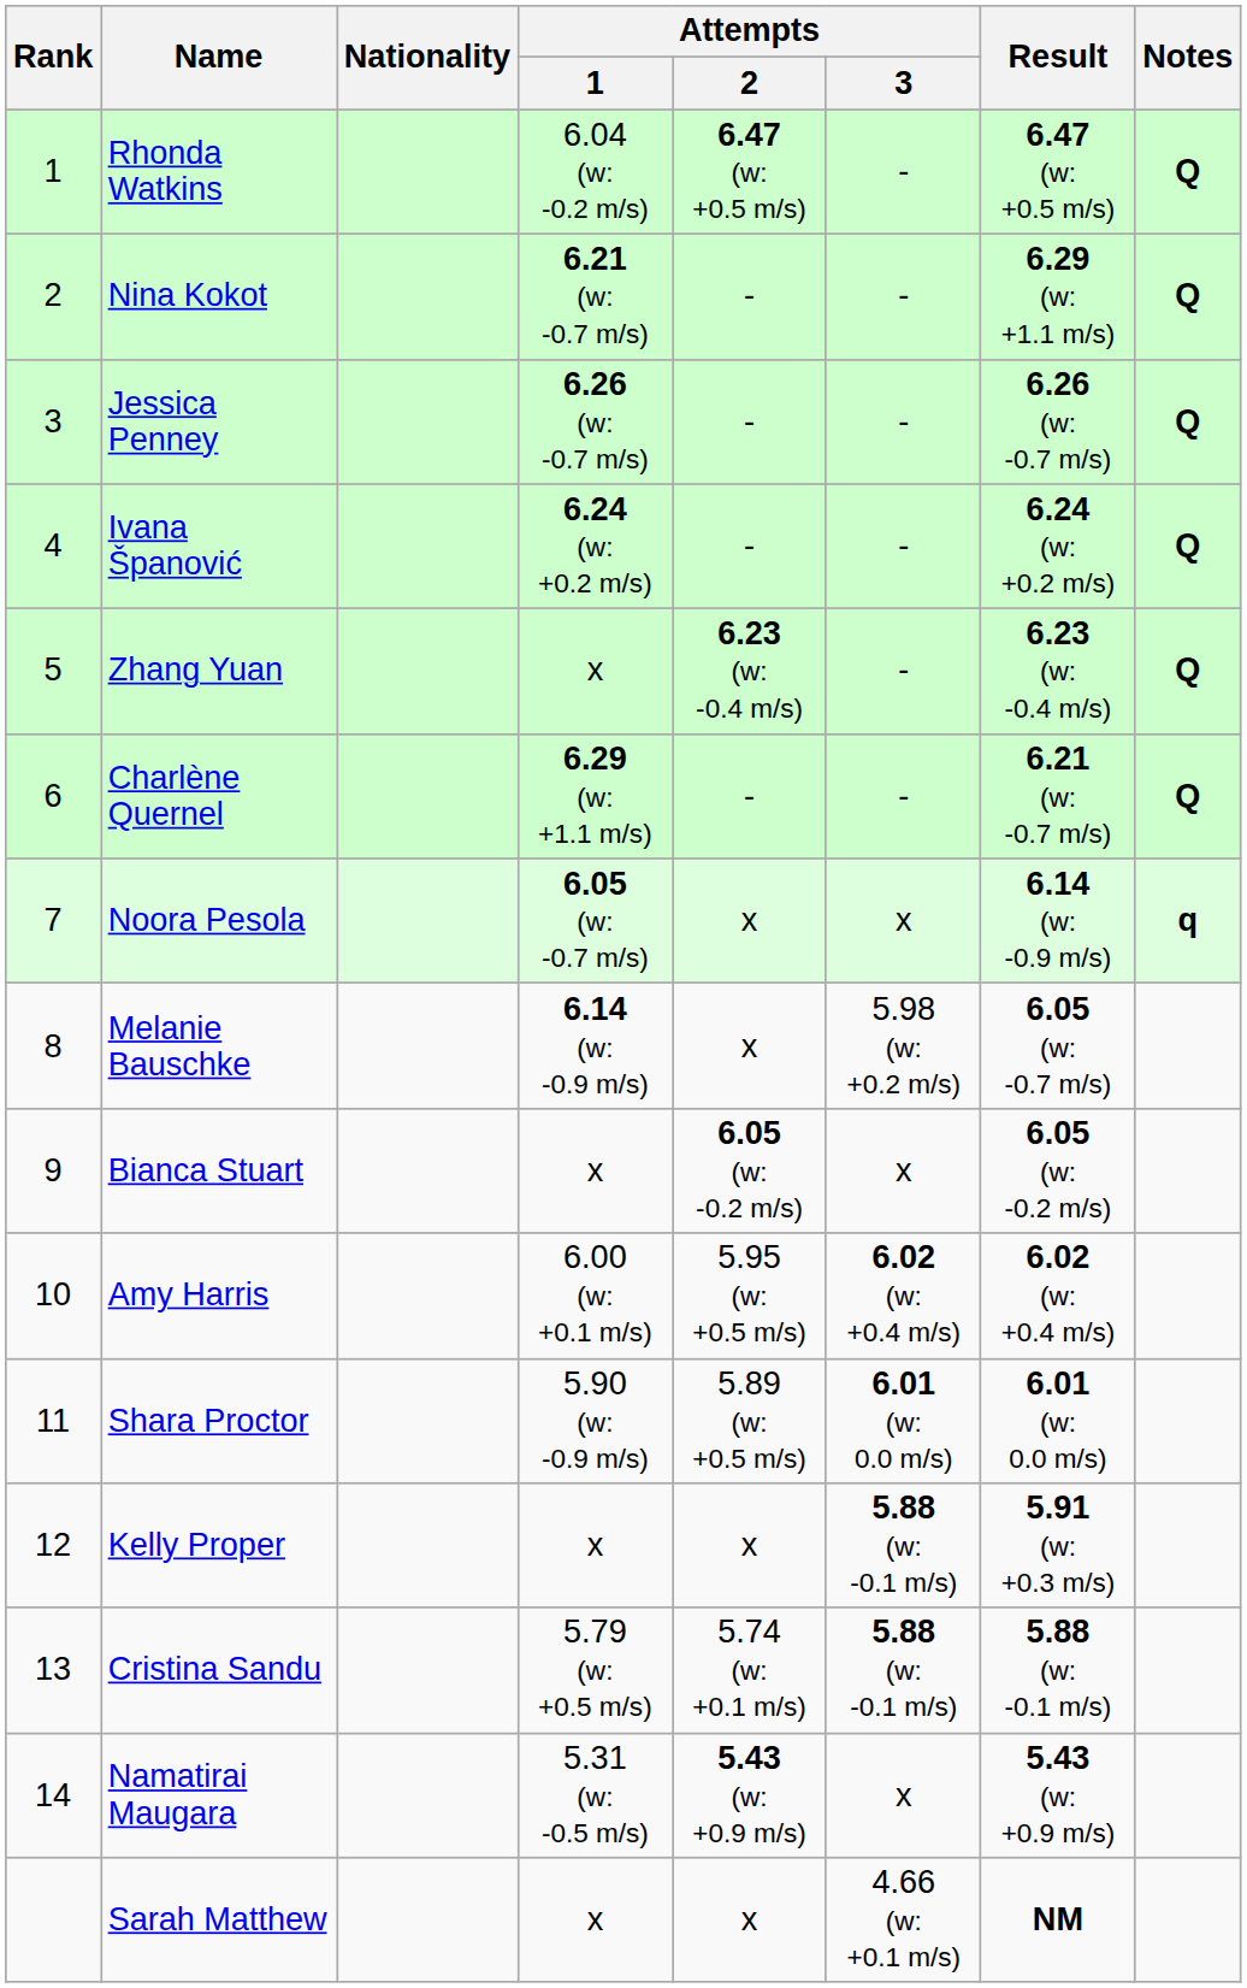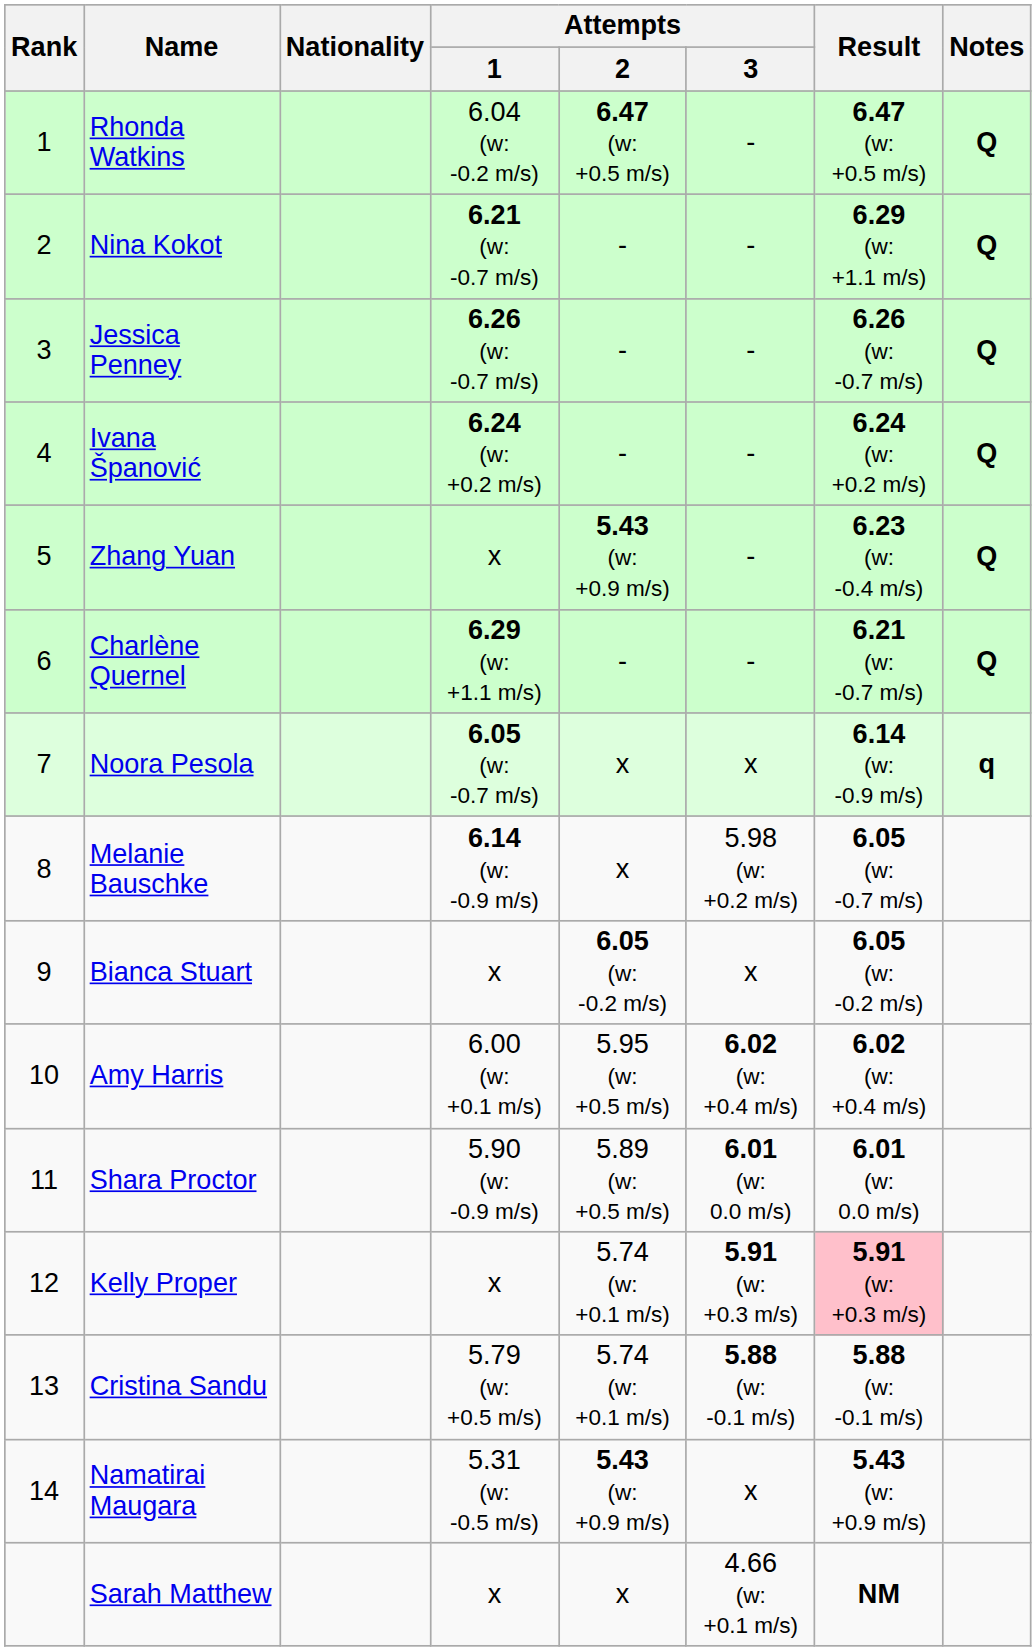Zhang Yuan | Attempts / 2: 6.23 (w: -0.4 m/s) -> 5.43 (w: +0.9 m/s)
Kelly Proper | Attempts / 2: x -> 5.74 (w: +0.1 m/s)
Kelly Proper | Attempts / 3: 5.88 (w: -0.1 m/s) -> 5.91 (w: +0.3 m/s)
Kelly Proper | Result: no background -> pink background
